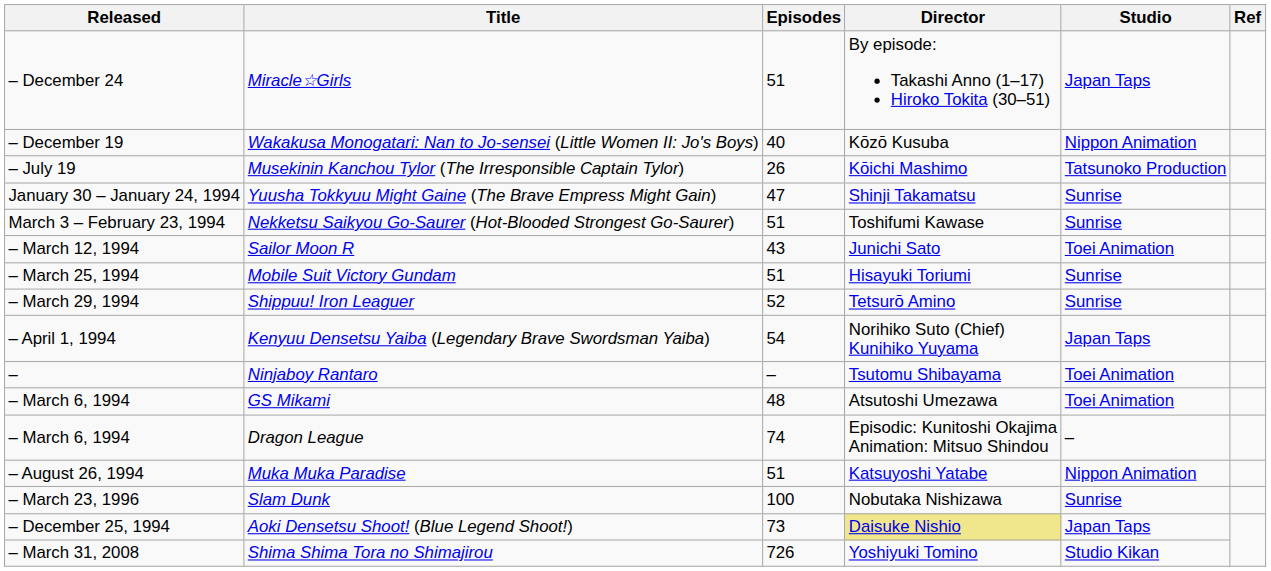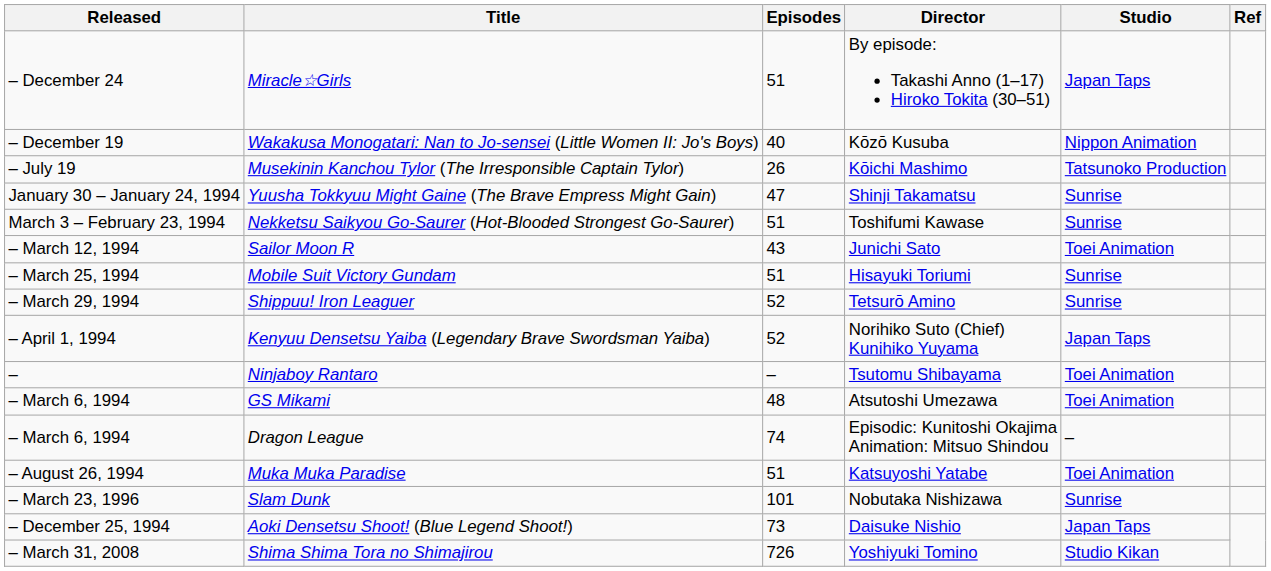Kenyuu Densetsu Yaiba (Legendary Brave Swordsman Yaiba) | Episodes: 54 -> 52
Muka Muka Paradise | Studio: Nippon Animation -> Toei Animation
Slam Dunk | Episodes: 100 -> 101
Aoki Densetsu Shoot! (Blue Legend Shoot!) | Director: khaki background -> no background
